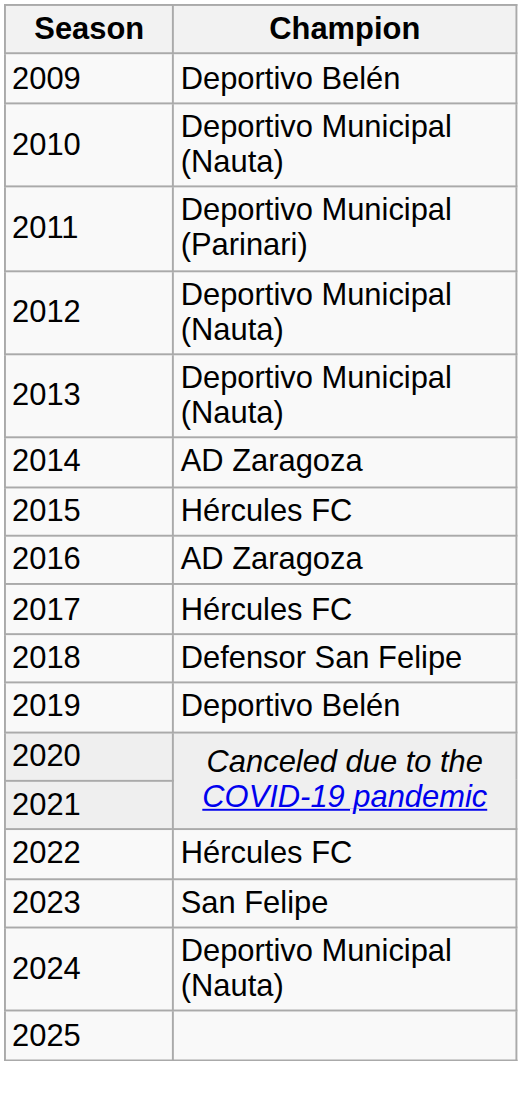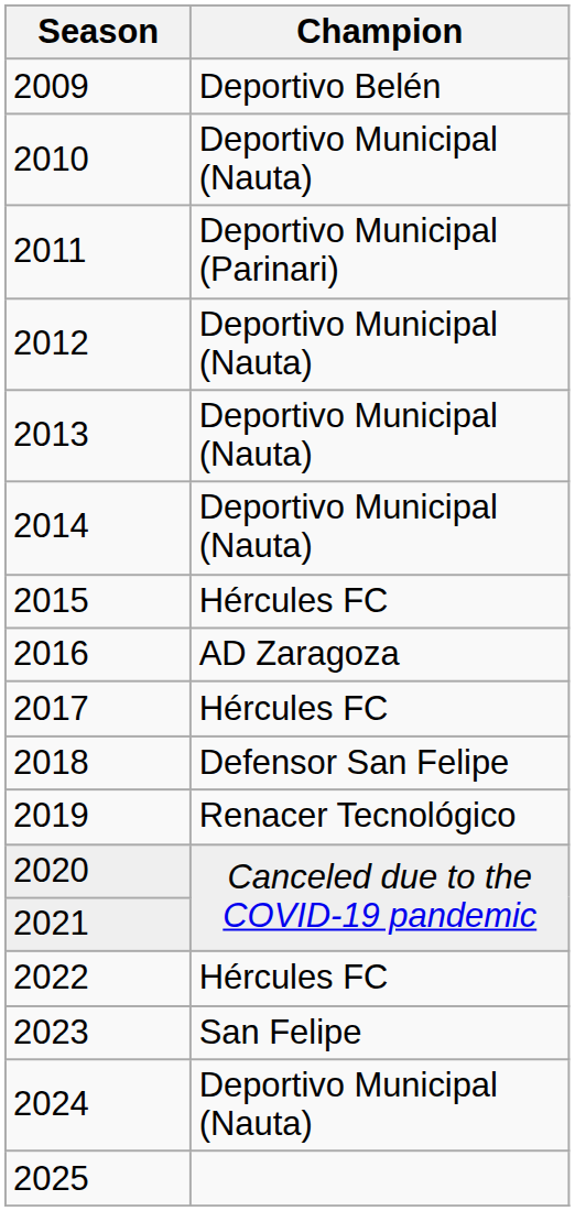2014 | Champion: AD Zaragoza -> Deportivo Municipal (Nauta)
2019 | Champion: Deportivo Belén -> Renacer Tecnológico
